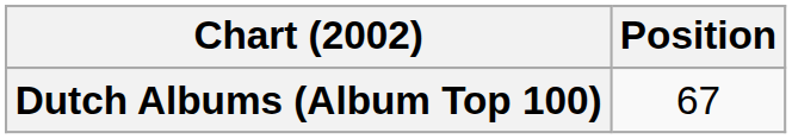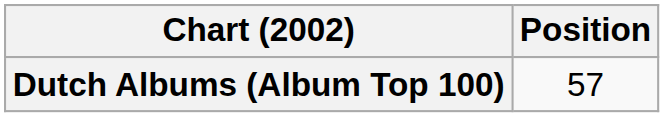Dutch Albums (Album Top 100) | Position: 67 -> 57
